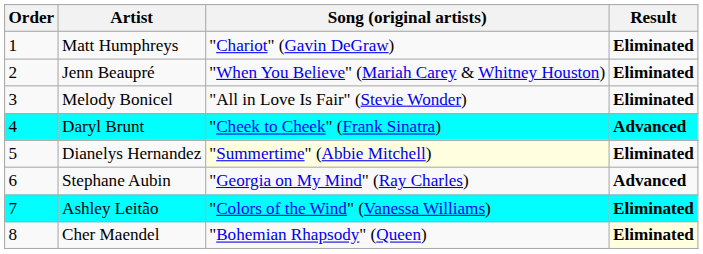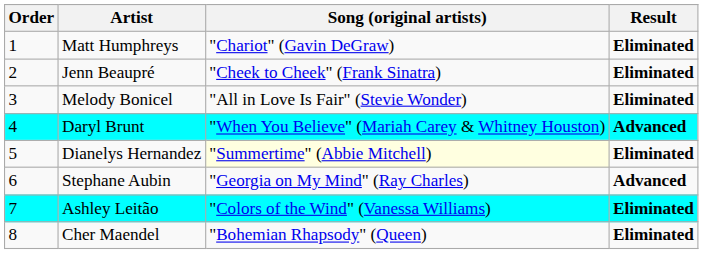Jenn Beaupré | Song (original artists): "When You Believe" (Mariah Carey & Whitney Houston) -> "Cheek to Cheek" (Frank Sinatra)
Daryl Brunt | Song (original artists): "Cheek to Cheek" (Frank Sinatra) -> "When You Believe" (Mariah Carey & Whitney Houston)
Cher Maendel | Result: lightyellow background -> no background
